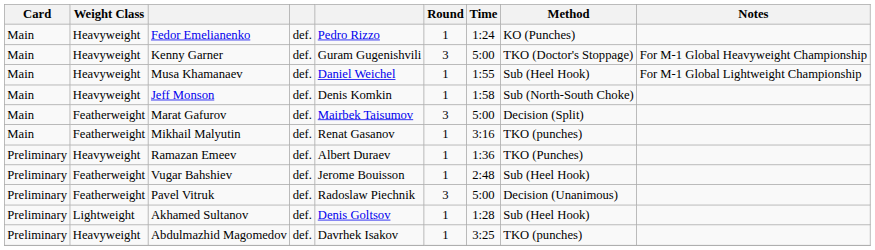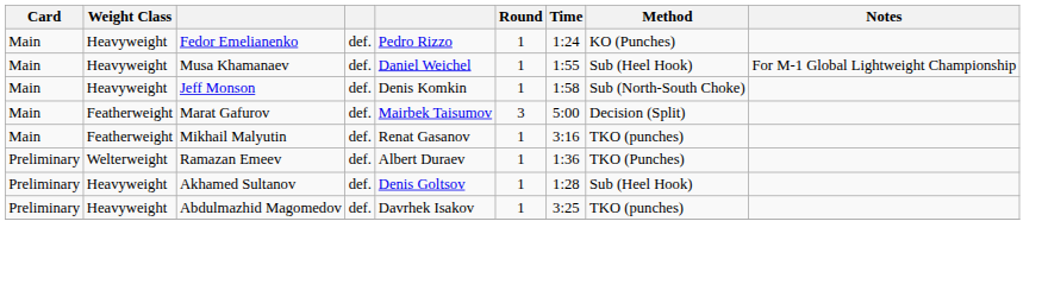- row: Main | Heavyweight | Kenny Garner | def. | Guram Gugenishvili | 3 | 5:00 | TKO (Doctor's Stoppage) | For M-1 Global Heavyweight Championship
Ramazan Emeev | Weight Class: Heavyweight -> Welterweight
- row: Preliminary | Featherweight | Vugar Bahshiev | def. | Jerome Bouisson | 1 | 2:48 | Sub (Heel Hook)
- row: Preliminary | Featherweight | Pavel Vitruk | def. | Radoslaw Piechnik | 3 | 5:00 | Decision (Unanimous)
Akhamed Sultanov | Weight Class: Lightweight -> Heavyweight
